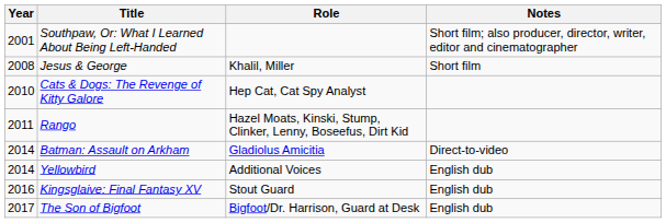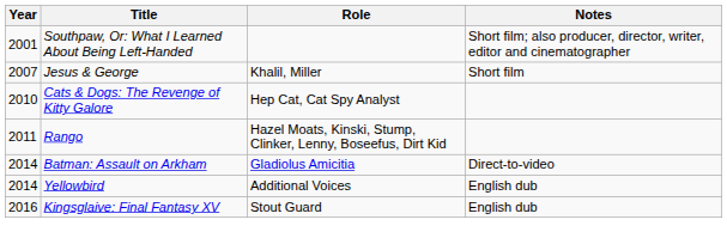Jesus & George | Year: 2008 -> 2007
- row: 2017 | The Son of Bigfoot | Bigfoot/Dr. Harrison, Guard at Desk | English dub
